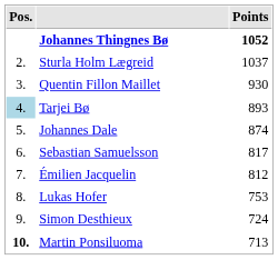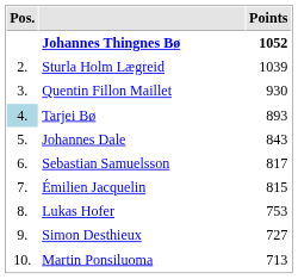Sturla Holm Lægreid | Points: 1037 -> 1039
Johannes Dale | Points: 874 -> 843
Émilien Jacquelin | Points: 812 -> 815
Simon Desthieux | Points: 724 -> 727
Martin Ponsiluoma | Pos.: bold -> normal
